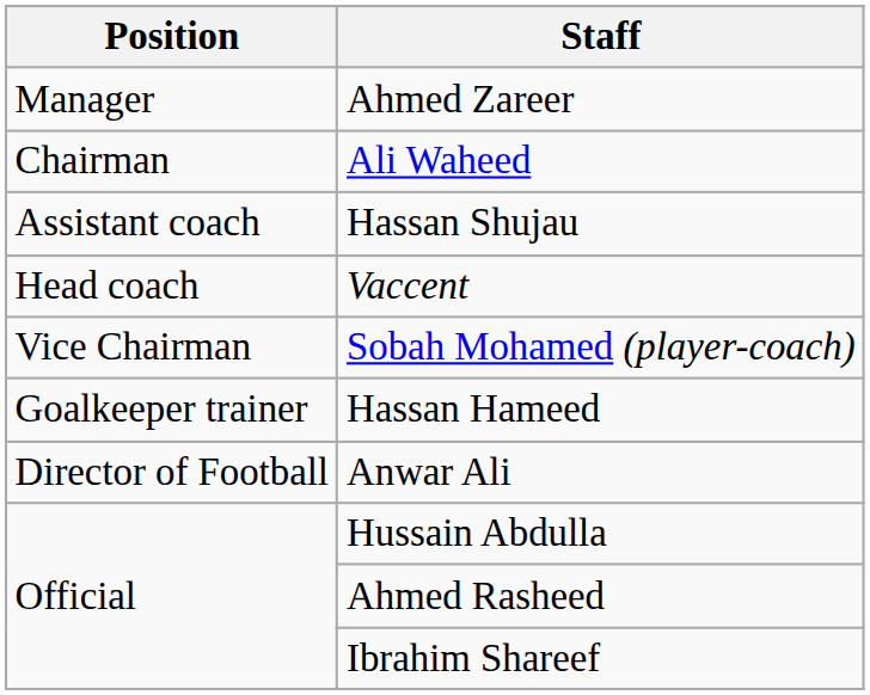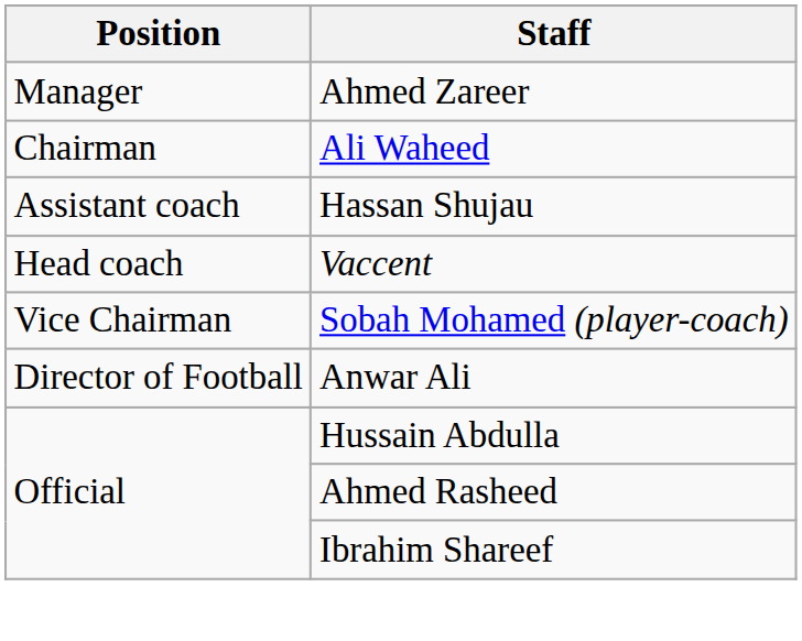- row: Goalkeeper trainer | Hassan Hameed
